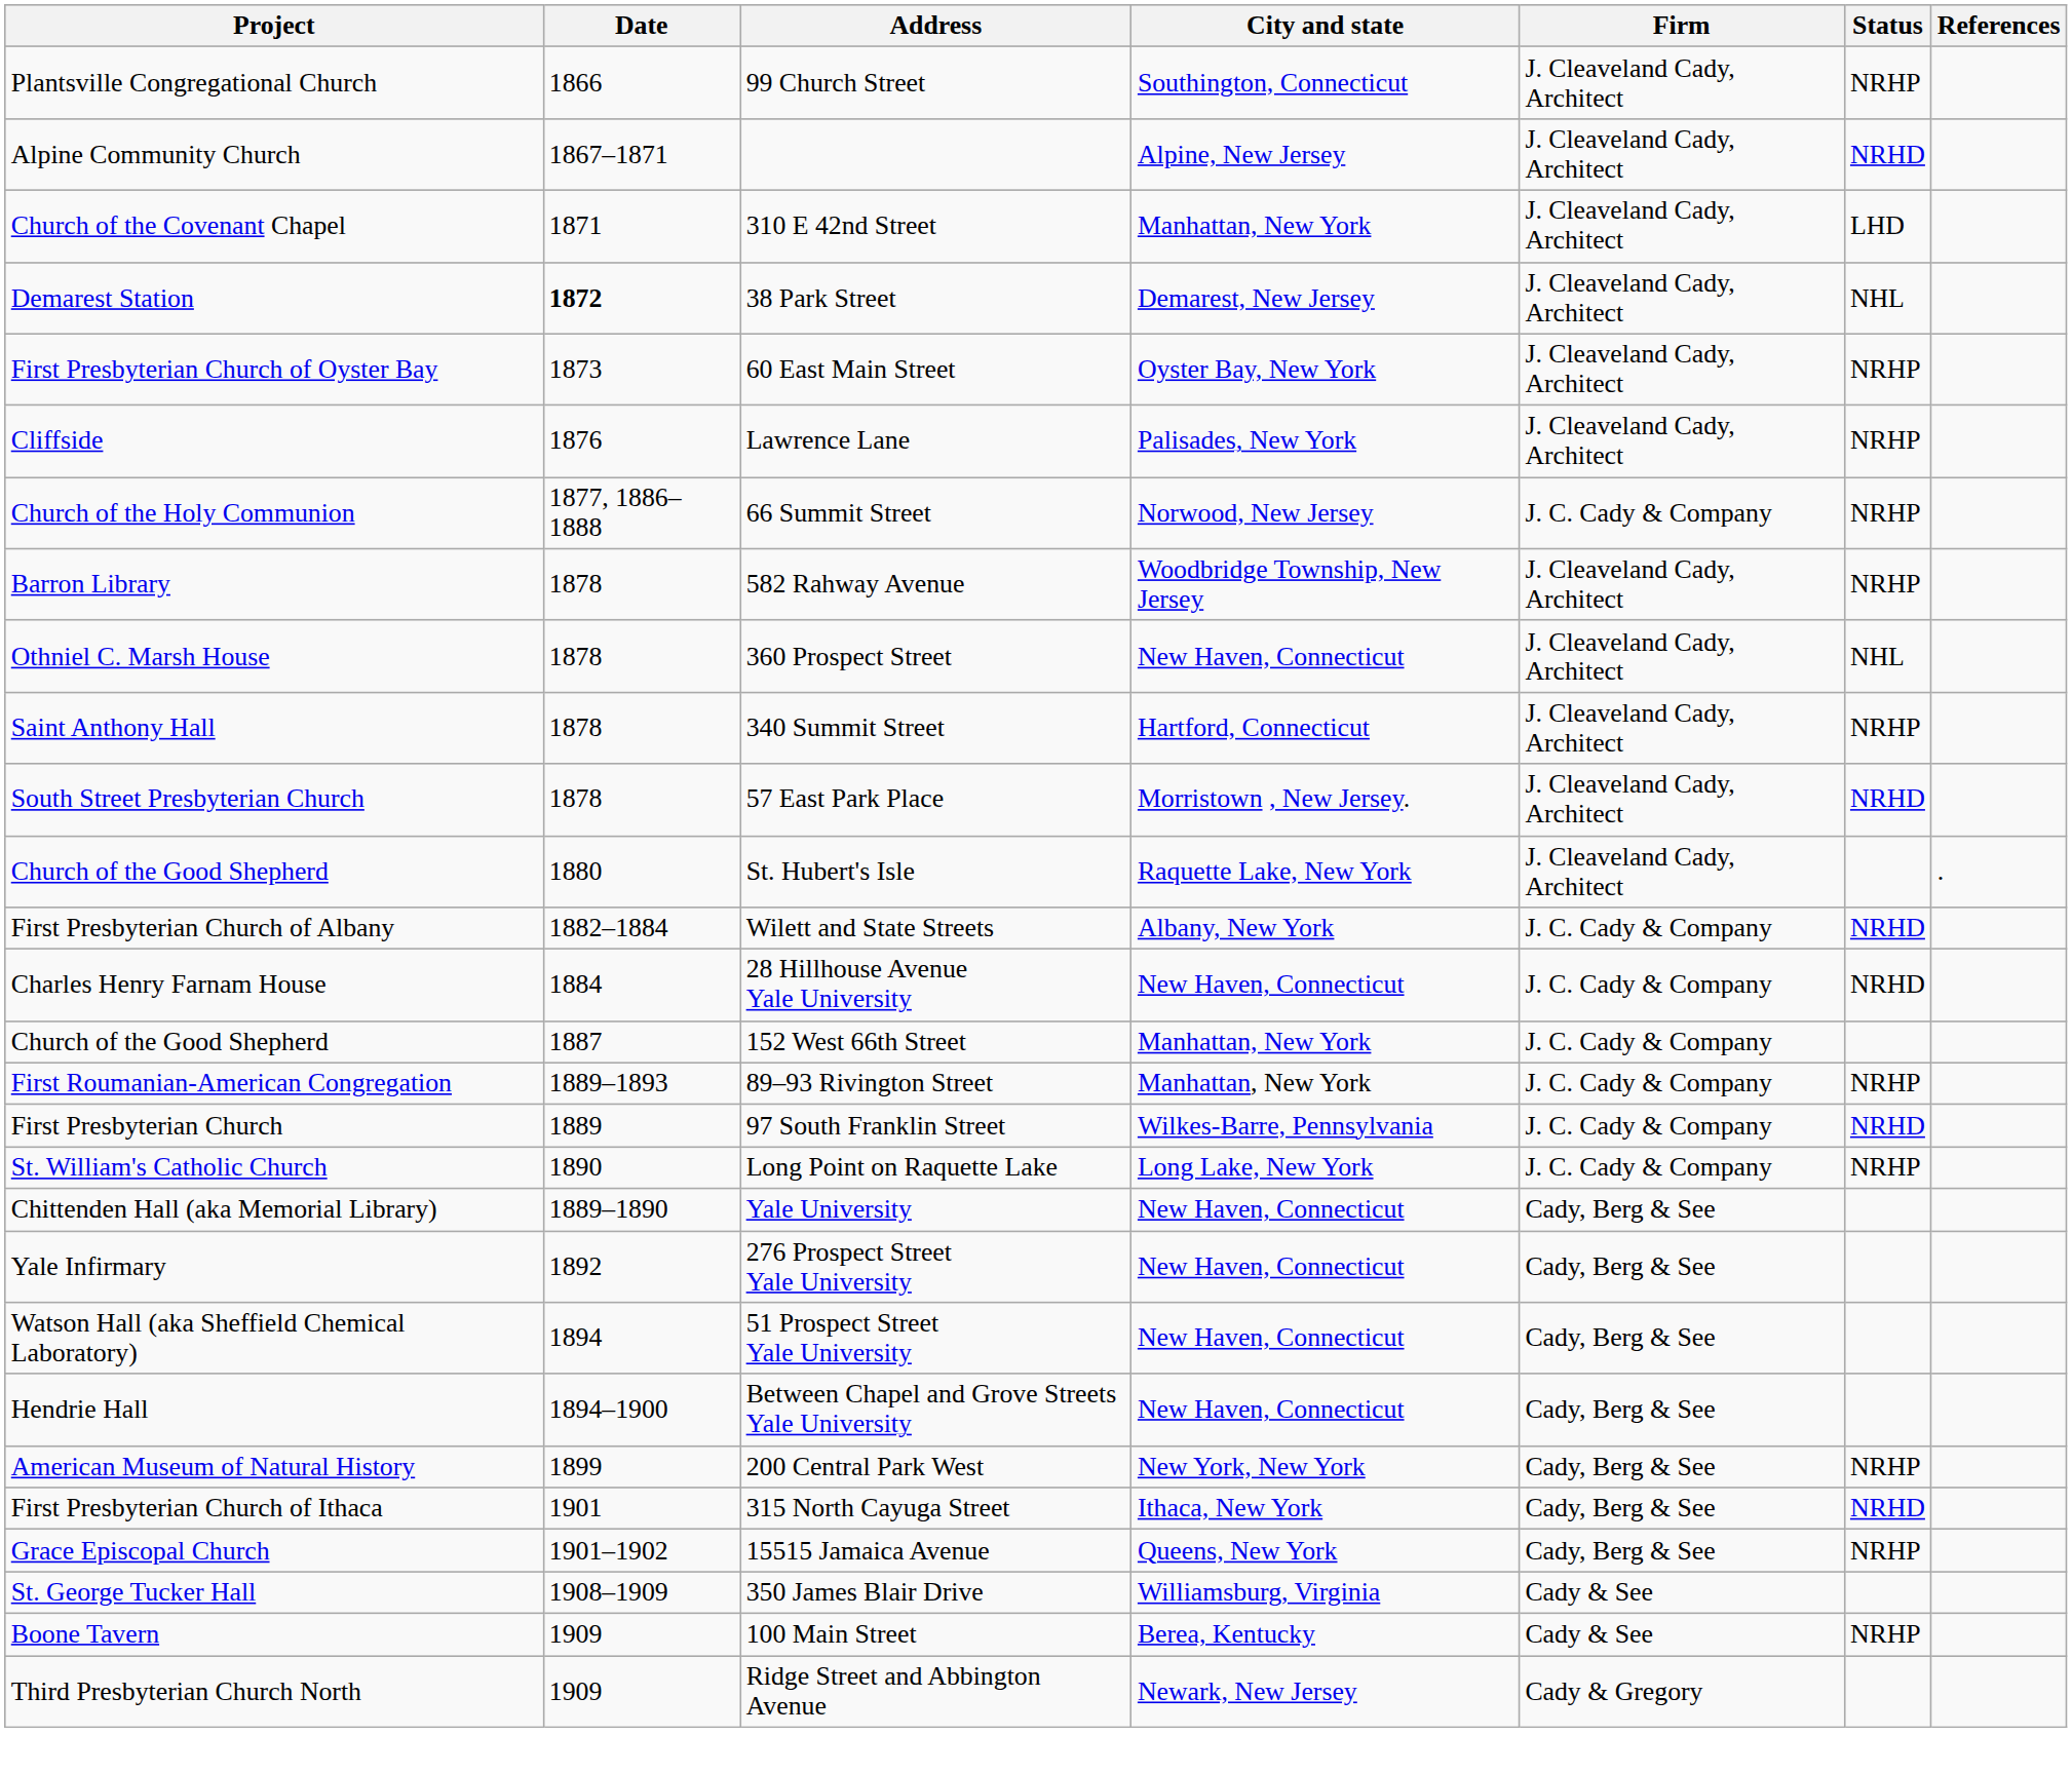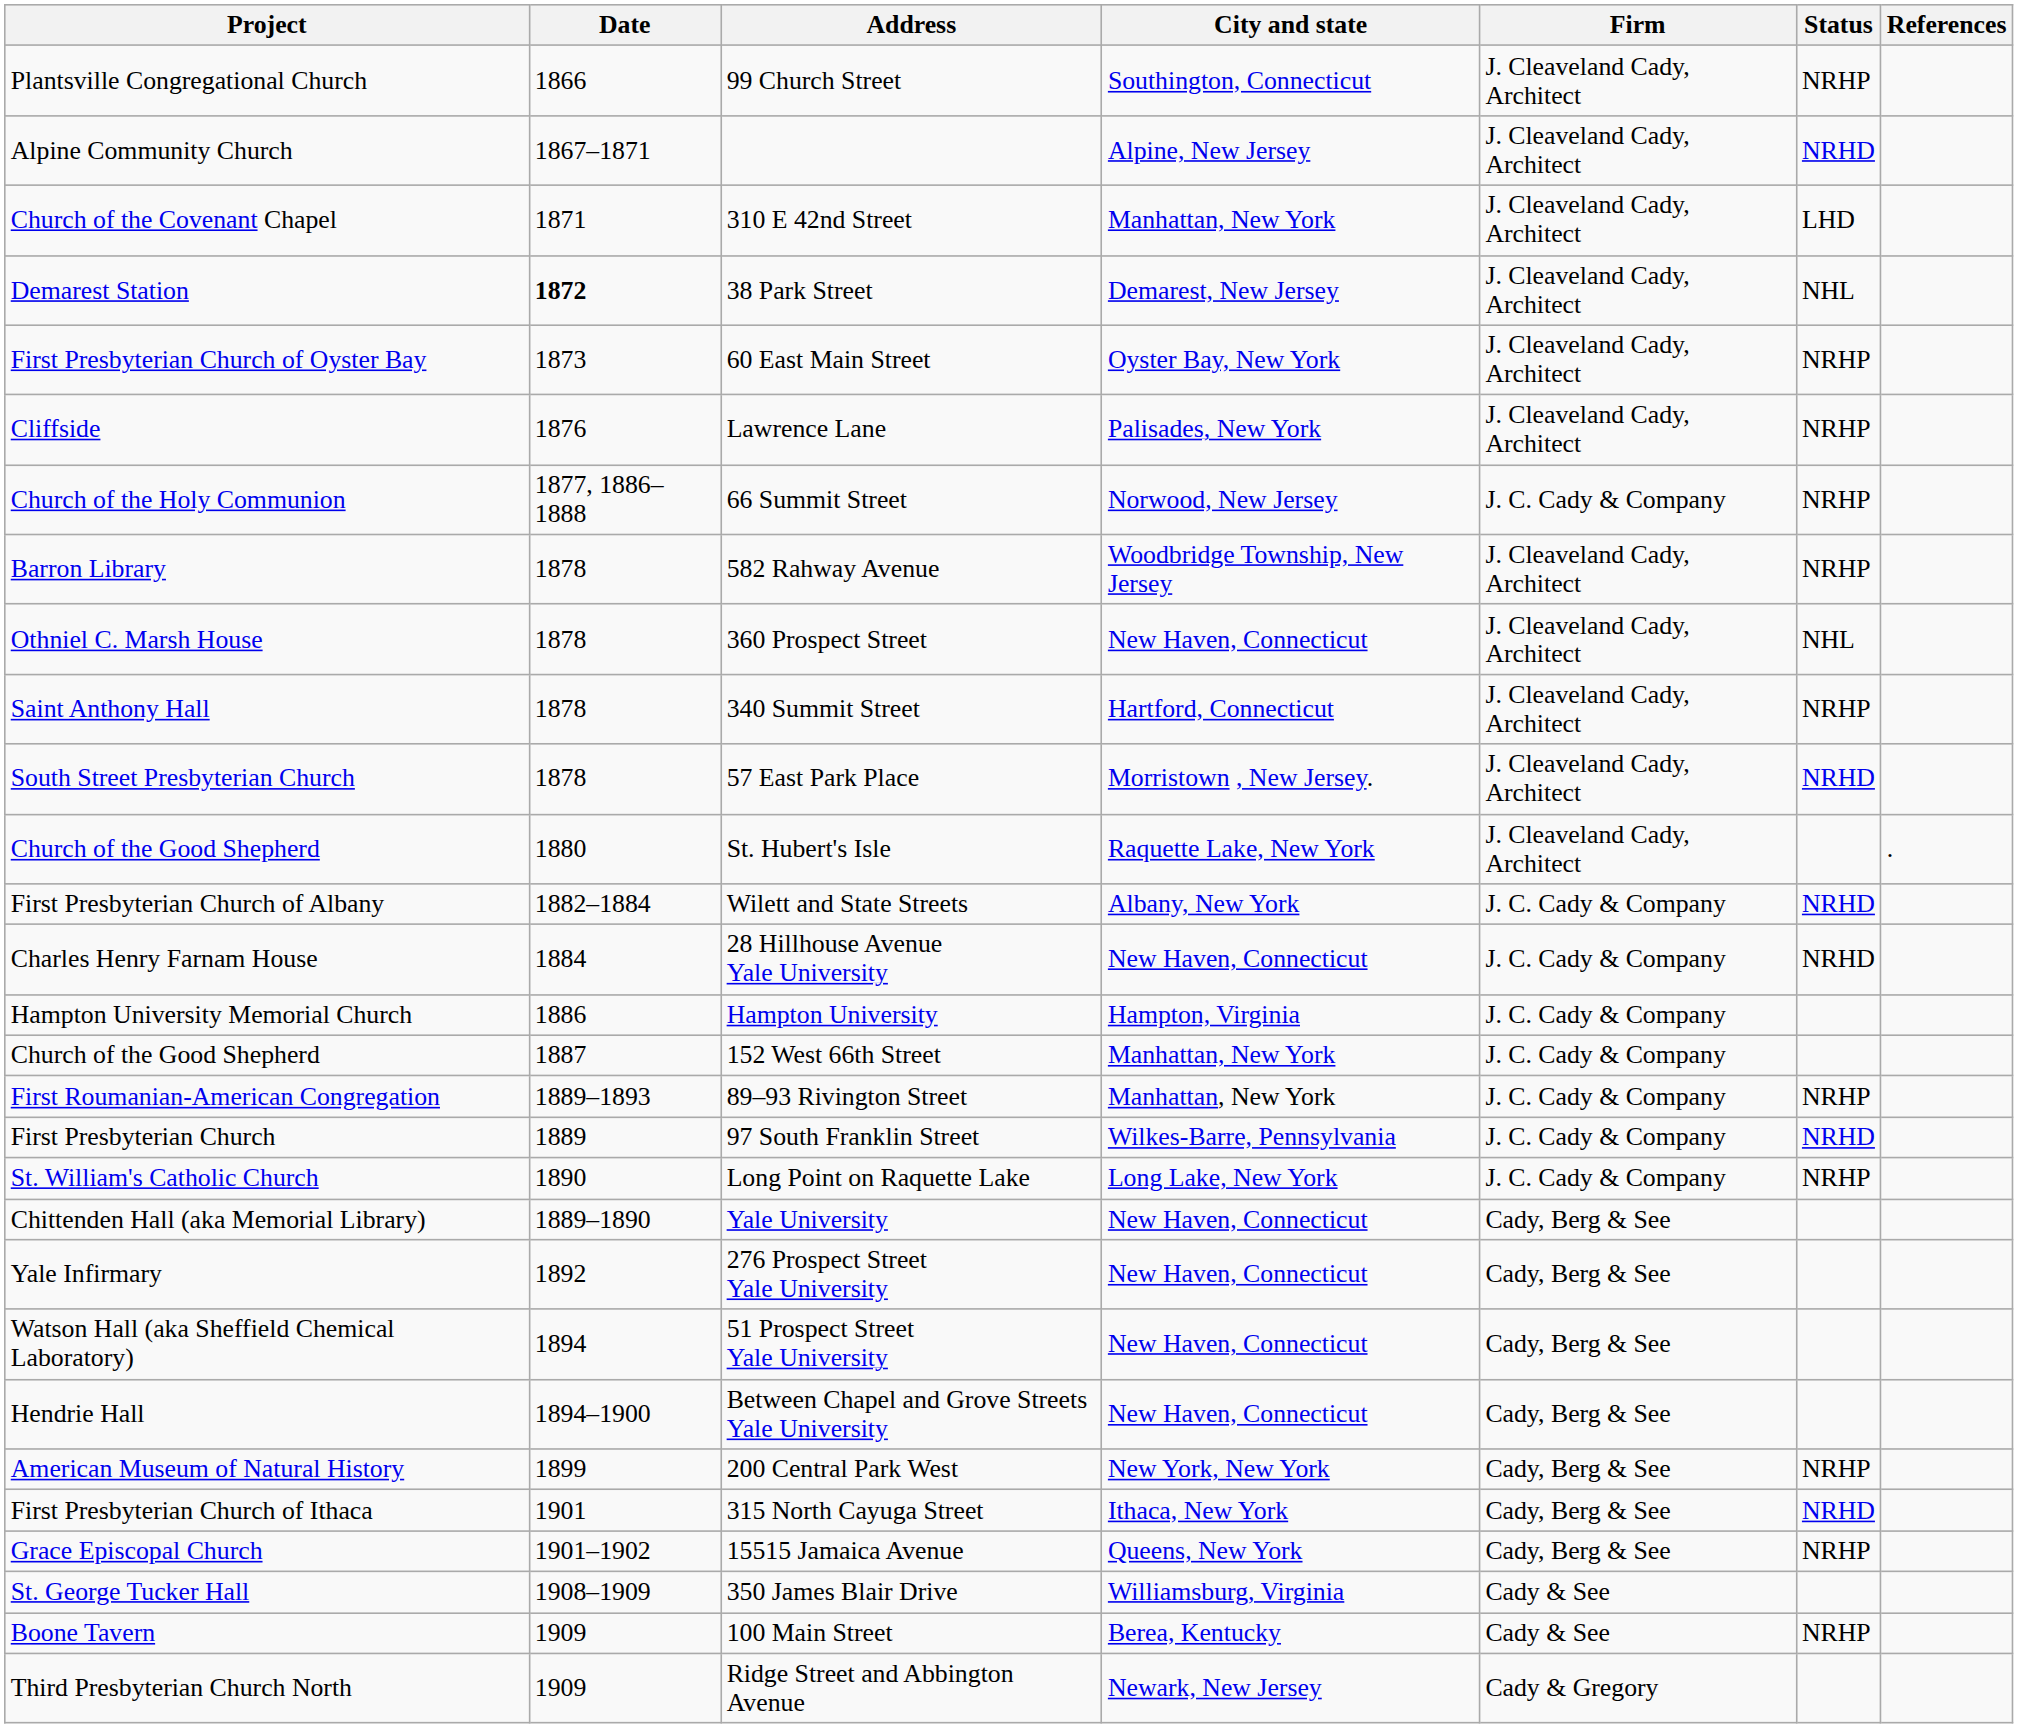+ row: Hampton University Memorial Church | 1886 | Hampton University | Hampton, Virginia | J. C. Cady & Company
